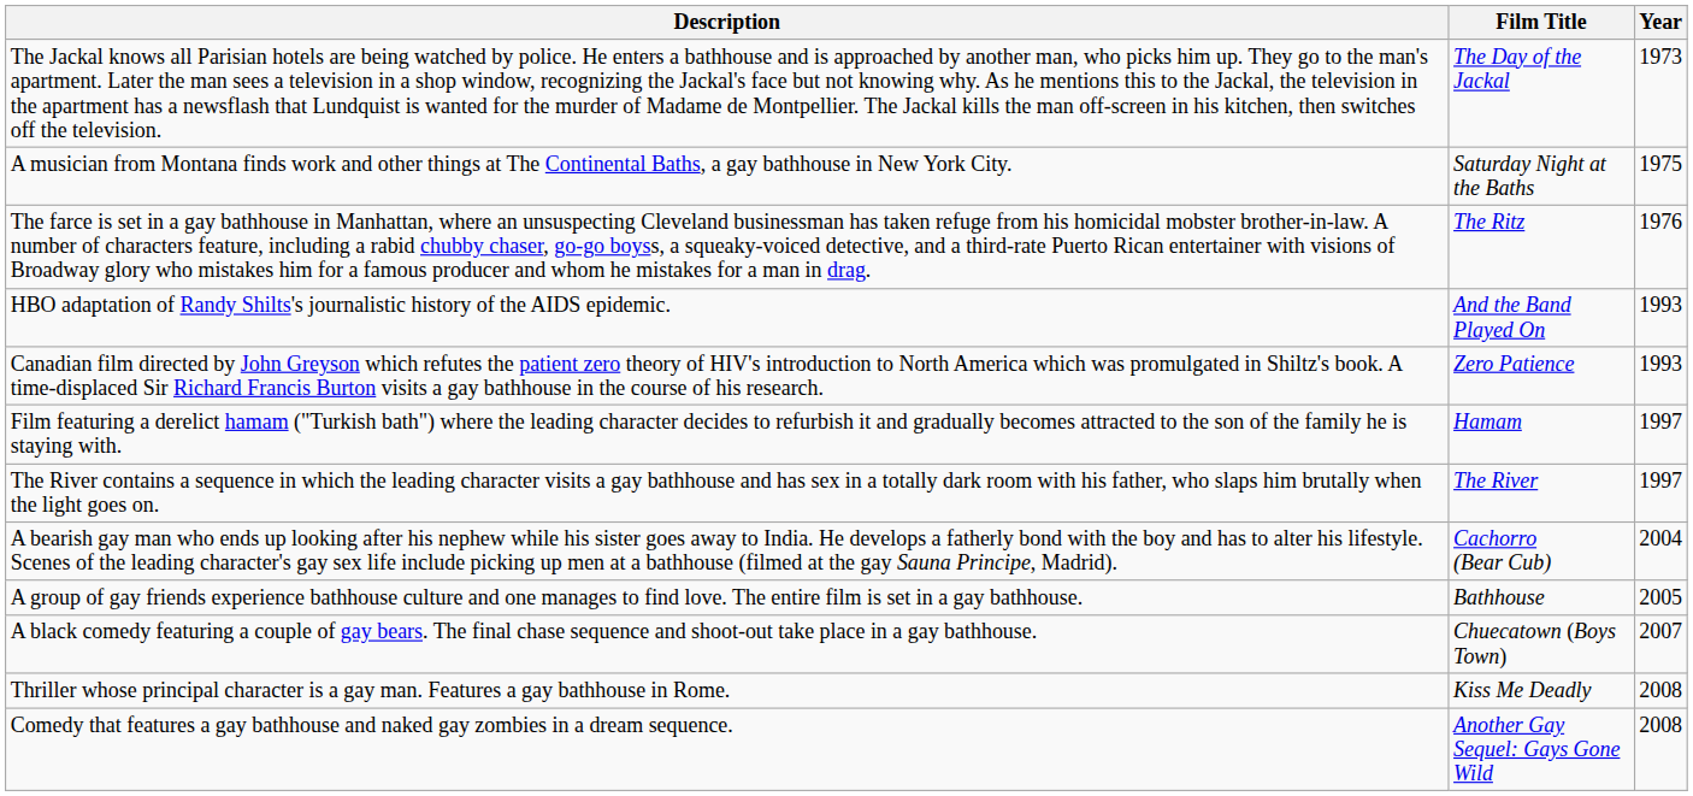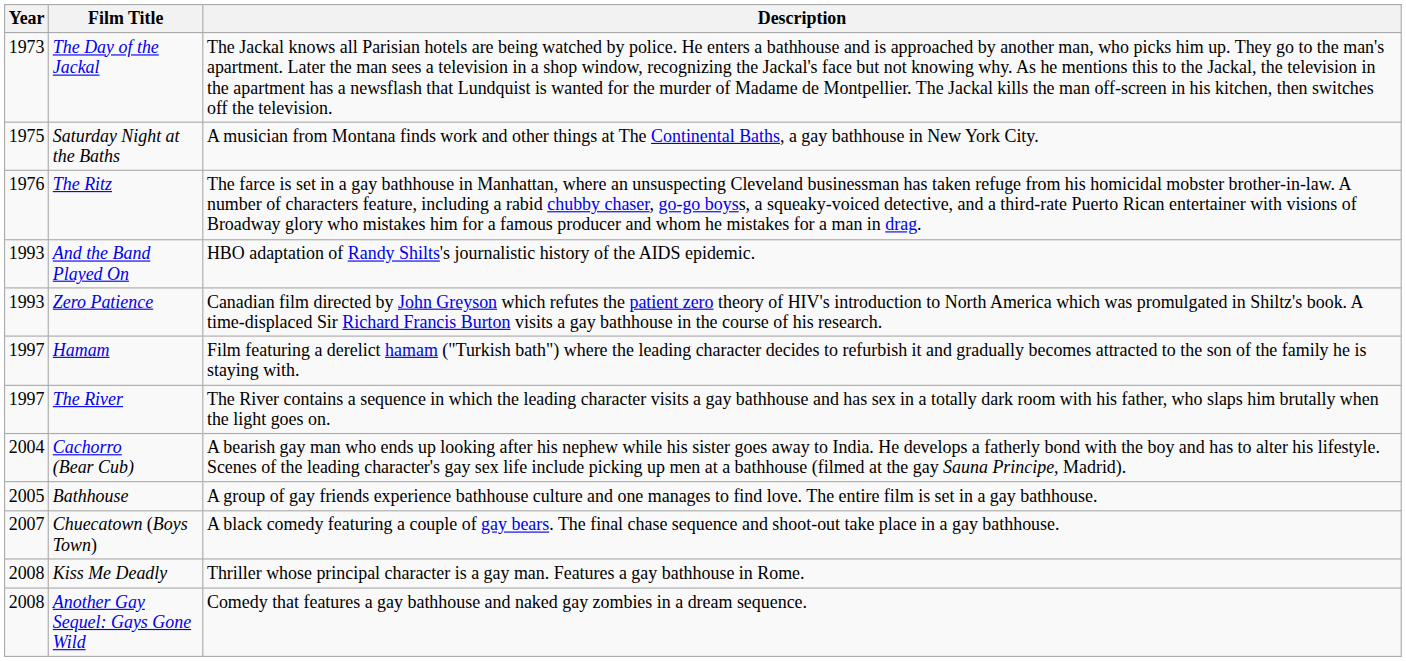columns swapped: Year <-> Description
